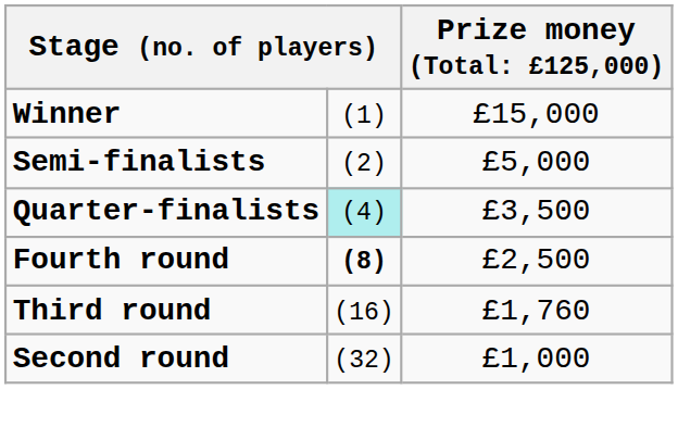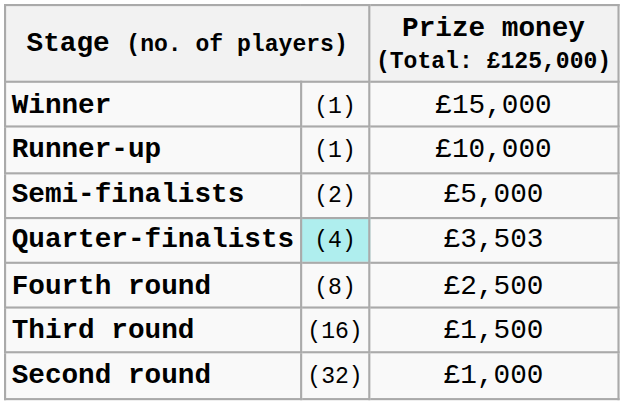+ row: Runner-up | (1) | £10,000
Quarter-finalists | column 3: £3,500 -> £3,503
Fourth round | column 2: bold -> normal
Third round | column 3: £1,760 -> £1,500
